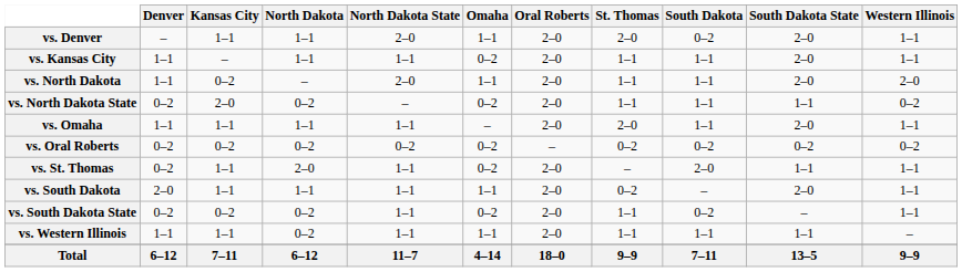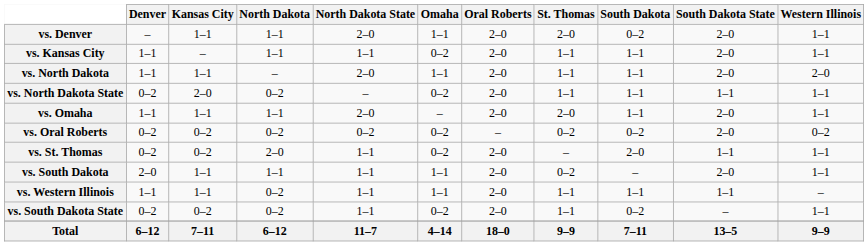vs. North Dakota | Kansas City: 0–2 -> 1–1
vs. North Dakota State | Western Illinois: 0–2 -> 1–1
vs. Omaha | North Dakota State: 1–1 -> 2–0
vs. Oral Roberts | South Dakota State: 0–2 -> 2–0
vs. St. Thomas | Kansas City: 1–1 -> 0–2
rows swapped: vs. South Dakota State <-> vs. Western Illinois
